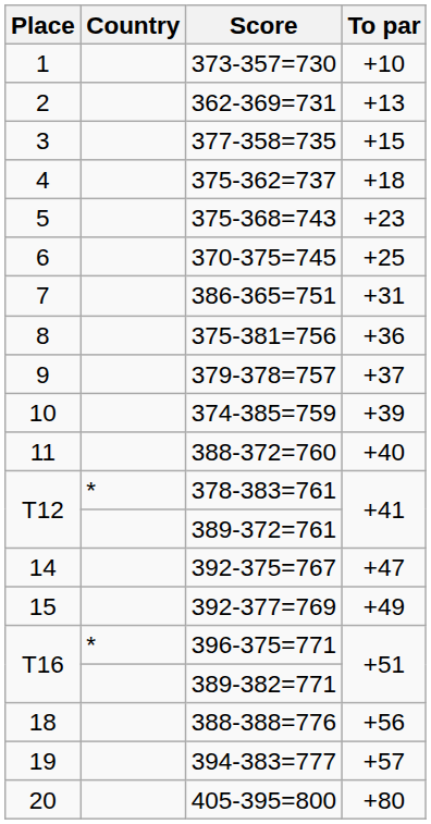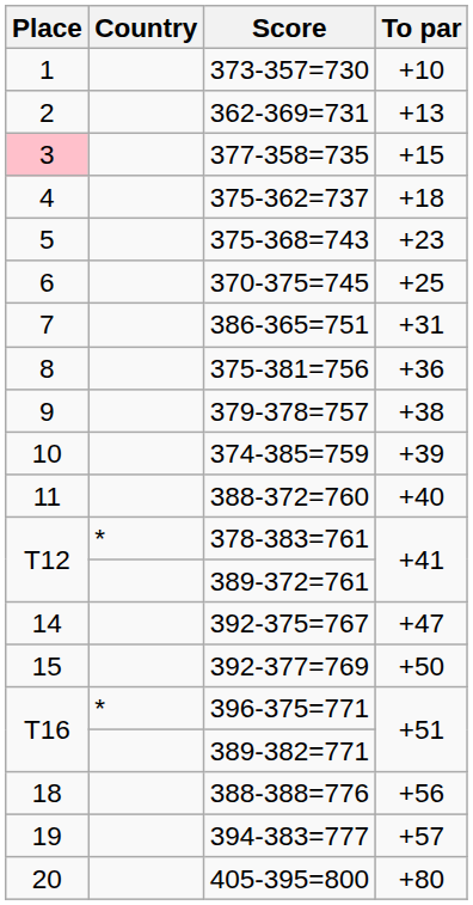377-358=735 | Place: no background -> pink background
379-378=757 | To par: +37 -> +38
392-377=769 | To par: +49 -> +50
